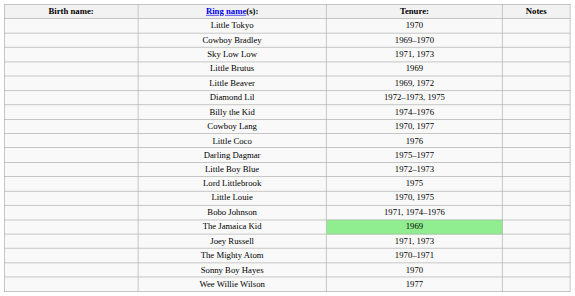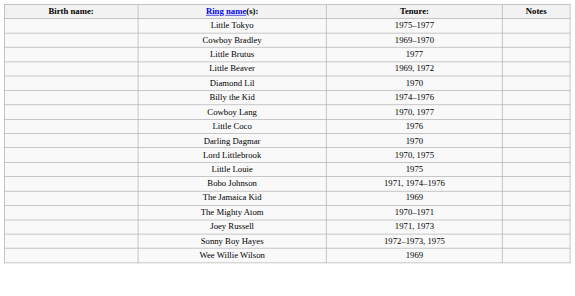Little Tokyo | Tenure:: 1970 -> 1975–1977
- row: Sky Low Low | 1971, 1973
Little Brutus | Tenure:: 1969 -> 1977
Diamond Lil | Tenure:: 1972–1973, 1975 -> 1970
Darling Dagmar | Tenure:: 1975–1977 -> 1970
- row: Little Boy Blue | 1972–1973
Lord Littlebrook | Tenure:: 1975 -> 1970, 1975
Little Louie | Tenure:: 1970, 1975 -> 1975
The Jamaica Kid | Tenure:: lightgreen background -> no background
rows swapped: Joey Russell <-> The Mighty Atom
Sonny Boy Hayes | Tenure:: 1970 -> 1972–1973, 1975
Wee Willie Wilson | Tenure:: 1977 -> 1969
